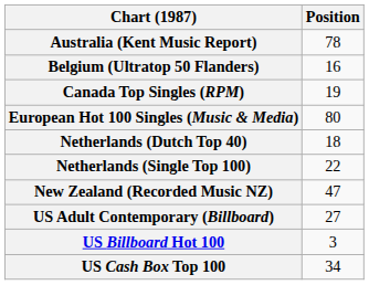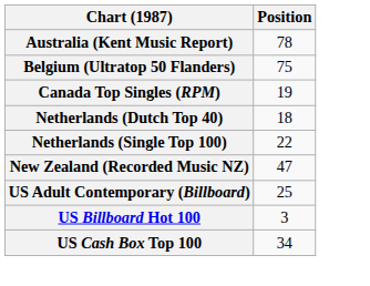Belgium (Ultratop 50 Flanders) | Position: 16 -> 75
- row: European Hot 100 Singles (Music & Media) | 80
US Adult Contemporary (Billboard) | Position: 27 -> 25
